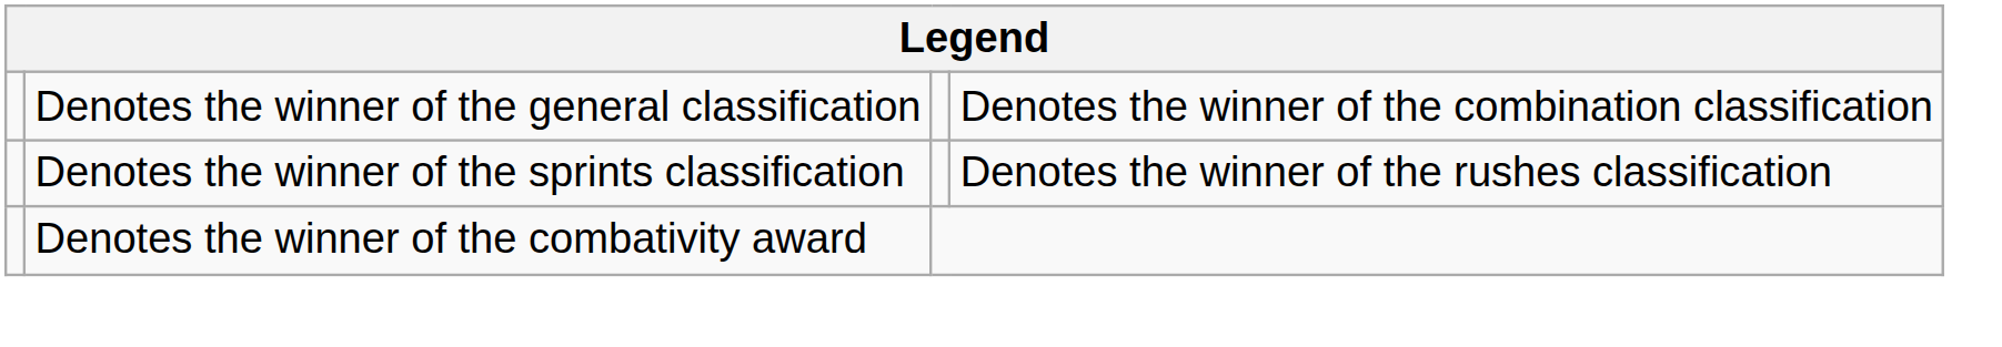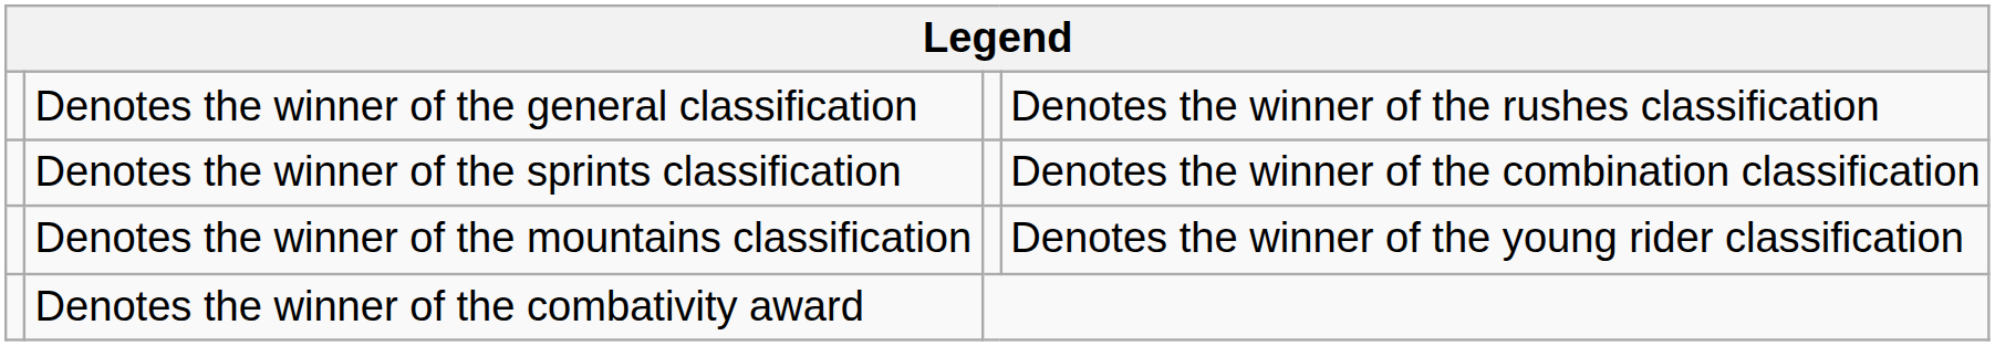Denotes the winner of the general classification | column 4: Denotes the winner of the combination classification -> Denotes the winner of the rushes classification
Denotes the winner of the sprints classification | column 4: Denotes the winner of the rushes classification -> Denotes the winner of the combination classification
+ row: Denotes the winner of the mountains classification | Denotes the winner of the young rider classification
